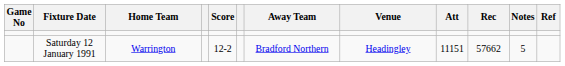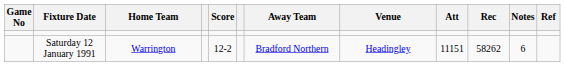Saturday 12 January 1991 | Rec: 57662 -> 58262
Saturday 12 January 1991 | Notes: 5 -> 6
